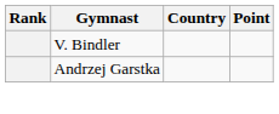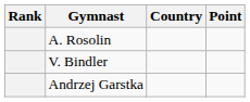+ row: A. Rosolin
